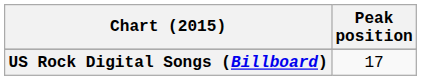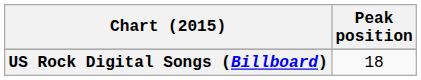US Rock Digital Songs (Billboard) | Peak position: 17 -> 18
